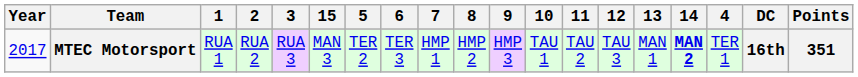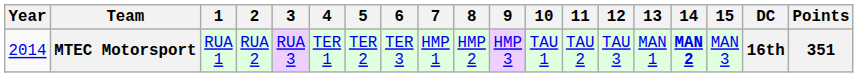columns swapped: 4 <-> 15
MTEC Motorsport | Year: 2017 -> 2014
